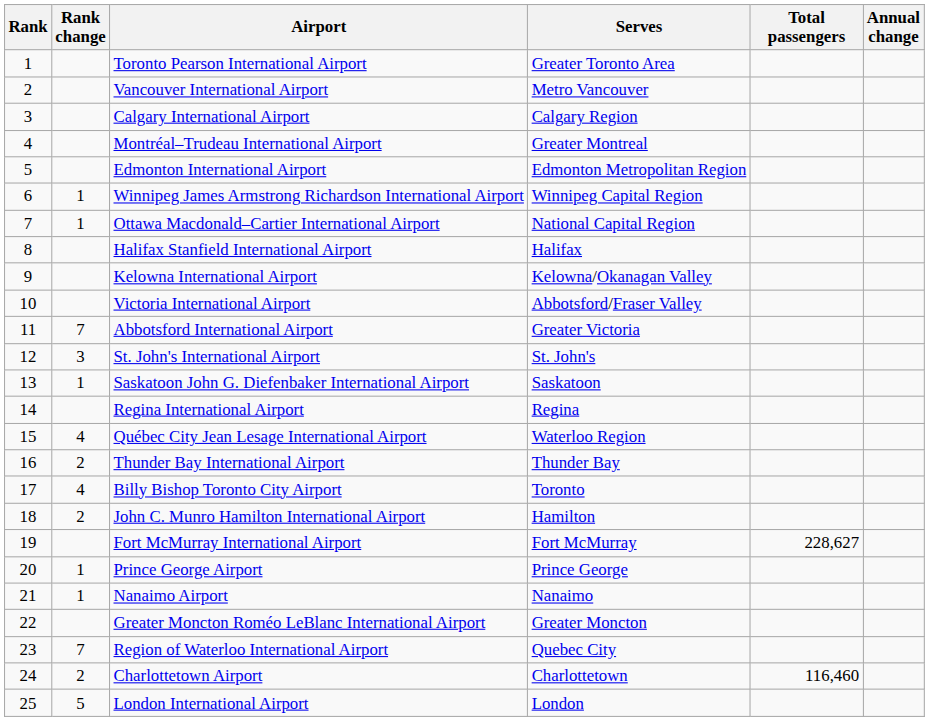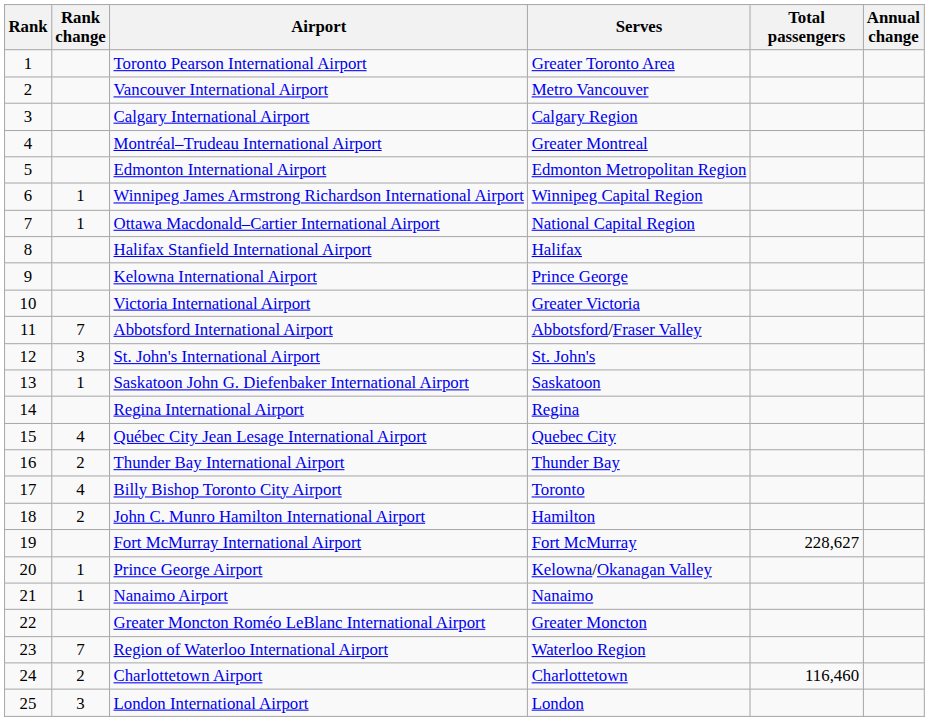Kelowna International Airport | Serves: Kelowna/Okanagan Valley -> Prince George
Victoria International Airport | Serves: Abbotsford/Fraser Valley -> Greater Victoria
Abbotsford International Airport | Serves: Greater Victoria -> Abbotsford/Fraser Valley
Québec City Jean Lesage International Airport | Serves: Waterloo Region -> Quebec City
Prince George Airport | Serves: Prince George -> Kelowna/Okanagan Valley
Region of Waterloo International Airport | Serves: Quebec City -> Waterloo Region
London International Airport | Rank change: 5 -> 3
